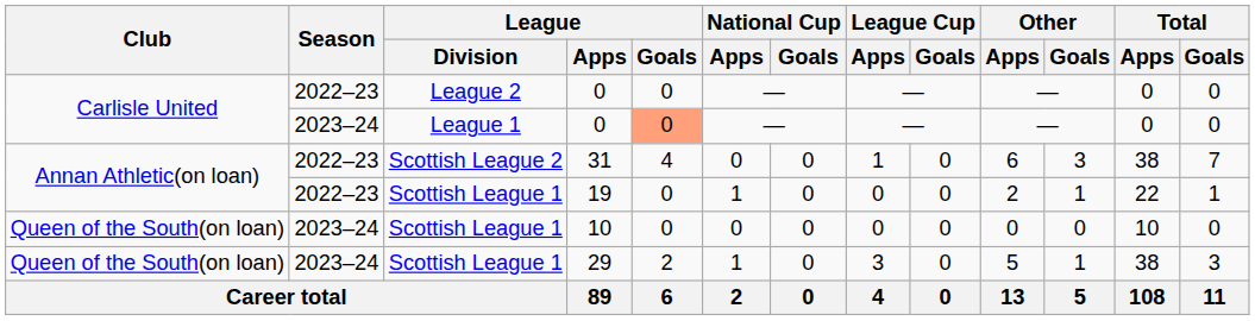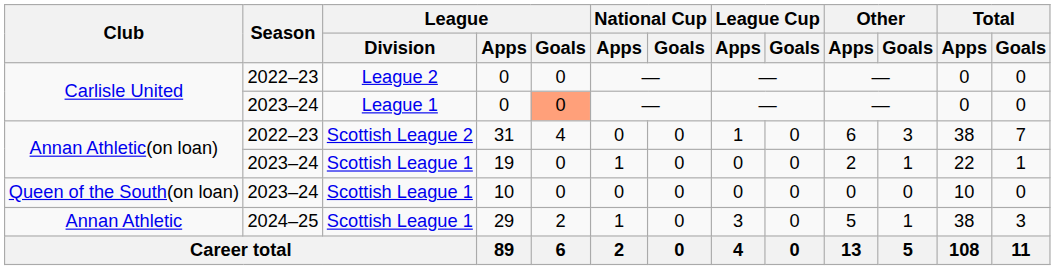19 | Season: 2022–23 -> 2023–24
29 | Club: Queen of the South(on loan) -> Annan Athletic
29 | Season: 2023–24 -> 2024–25
